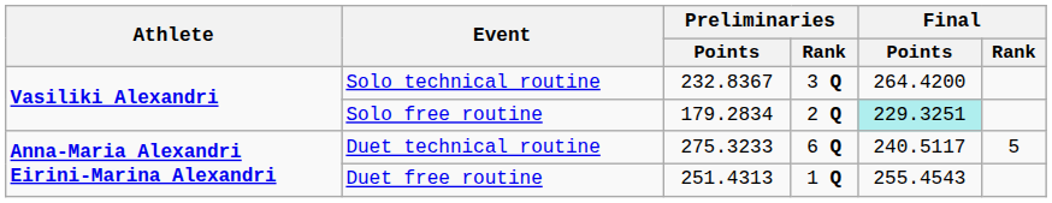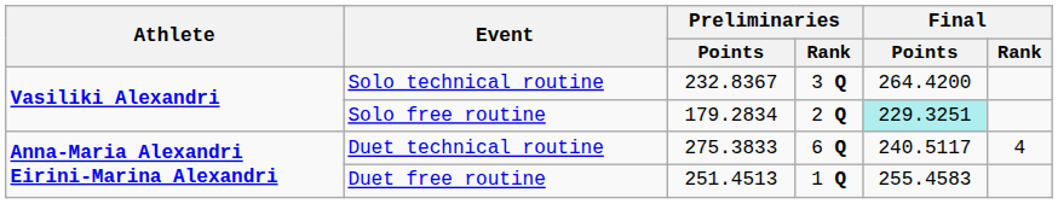Duet technical routine | Preliminaries / Points: 275.3233 -> 275.3833
Duet technical routine | Final / Rank: 5 -> 4
Duet free routine | Preliminaries / Points: 251.4313 -> 251.4513
Duet free routine | Final / Points: 255.4543 -> 255.4583
